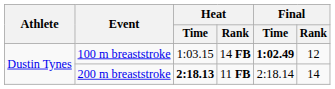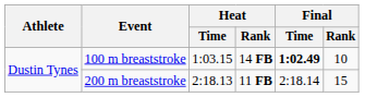100 m breaststroke | Final / Rank: 12 -> 10
200 m breaststroke | Heat / Time: bold -> normal
200 m breaststroke | Final / Rank: 14 -> 15
